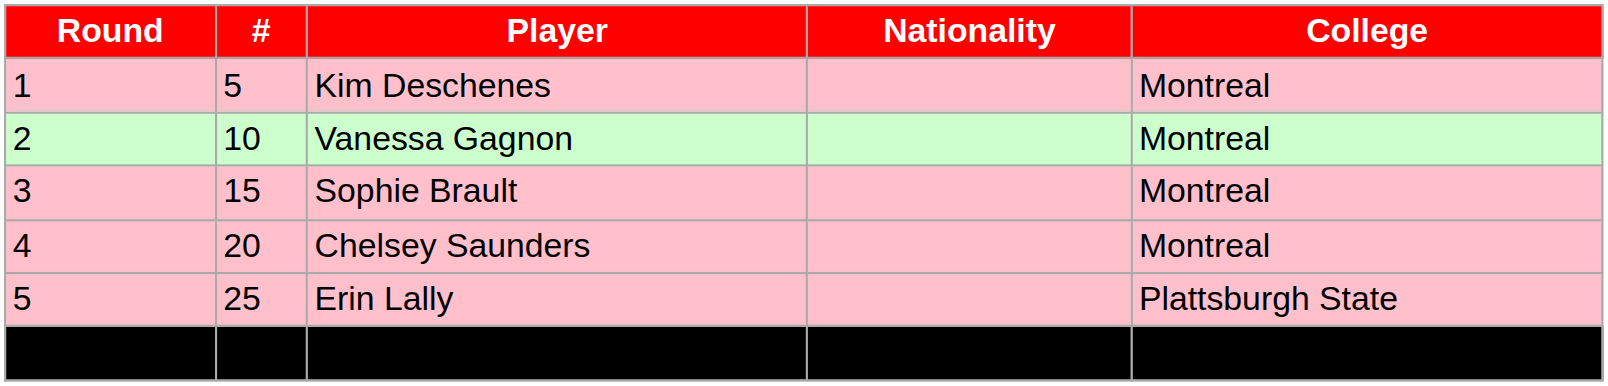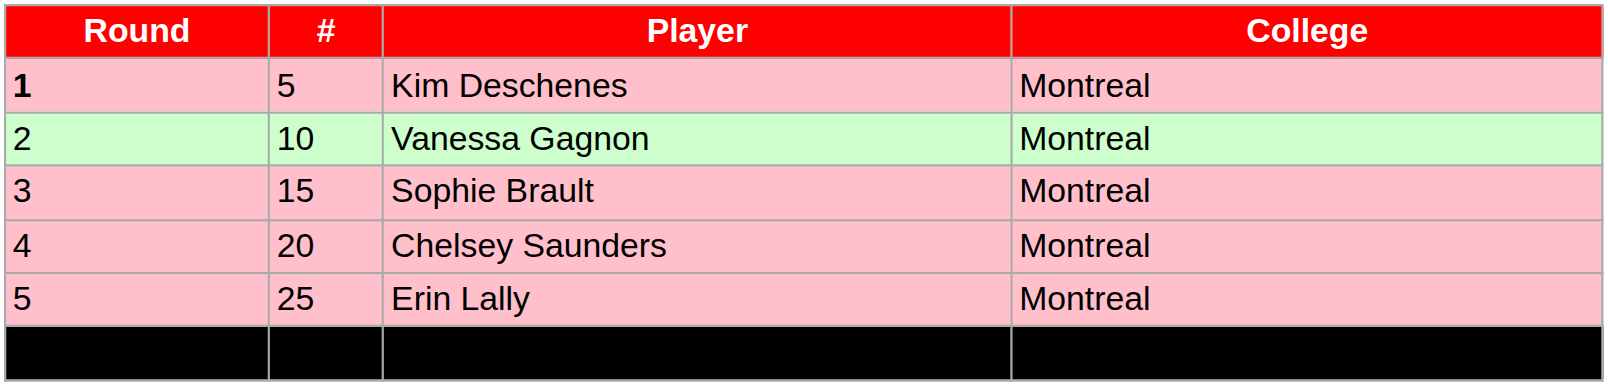- column: Nationality
Kim Deschenes | Round: normal -> bold
Erin Lally | College: Plattsburgh State -> Montreal
Sydney Aveson | College: Montreal -> Plattsburgh State
